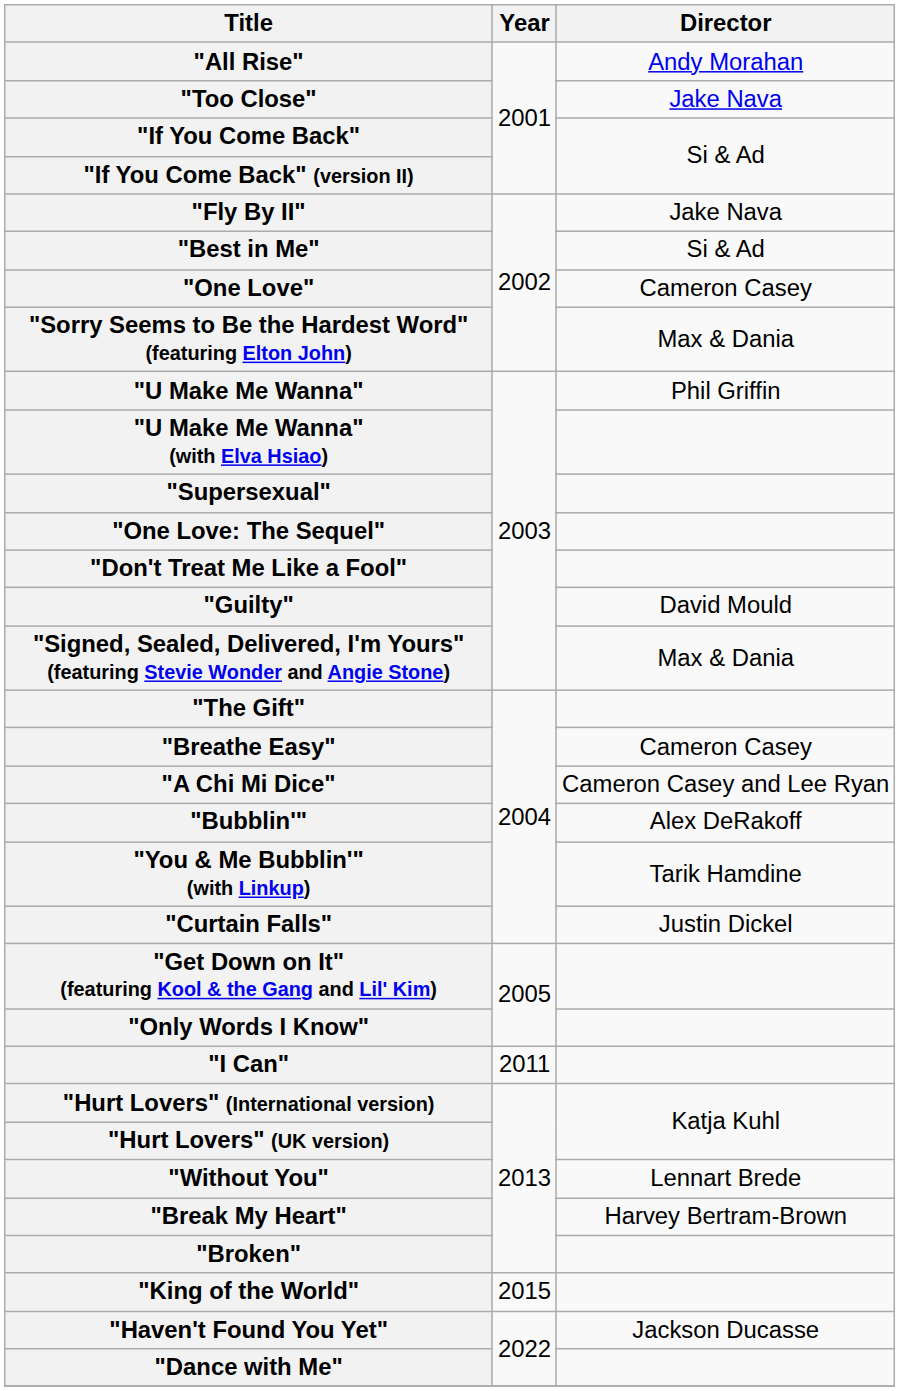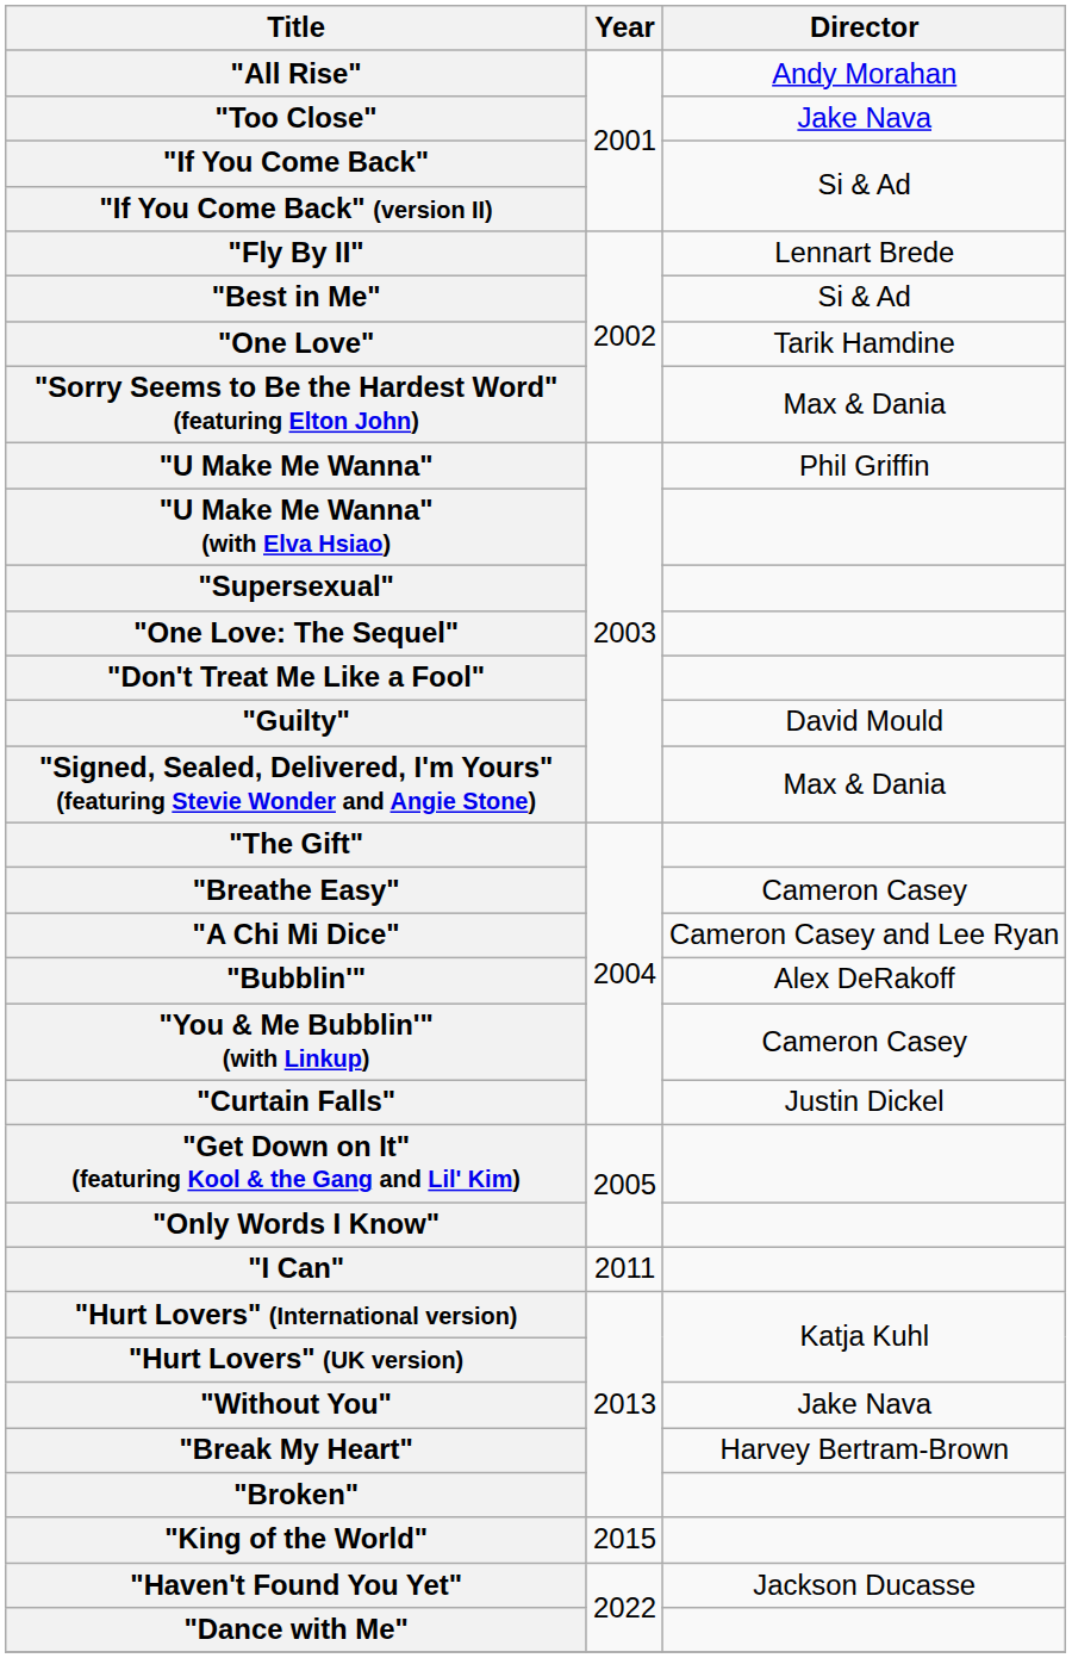"Fly By II" | Director: Jake Nava -> Lennart Brede
"One Love" | Director: Cameron Casey -> Tarik Hamdine
"You & Me Bubblin'" (with Linkup) | Director: Tarik Hamdine -> Cameron Casey
"Without You" | Director: Lennart Brede -> Jake Nava
